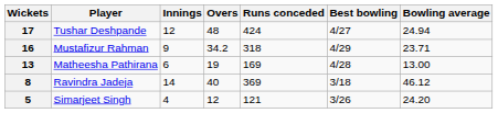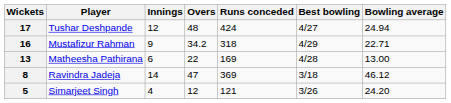Mustafizur Rahman | Bowling average: 23.71 -> 22.71
Matheesha Pathirana | Overs: 19 -> 22
Ravindra Jadeja | Overs: 40 -> 47
